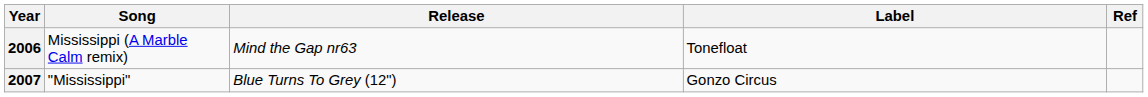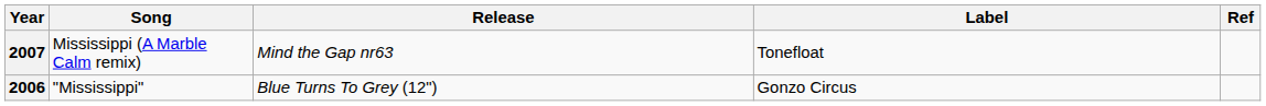Mississippi (A Marble Calm remix) | Year: 2006 -> 2007
"Mississippi" | Year: 2007 -> 2006
